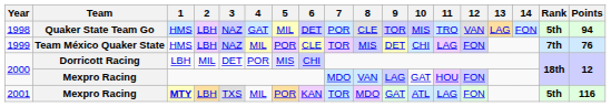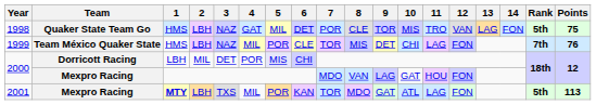1998 | Points: 94 -> 75
2001 | Points: 116 -> 113
